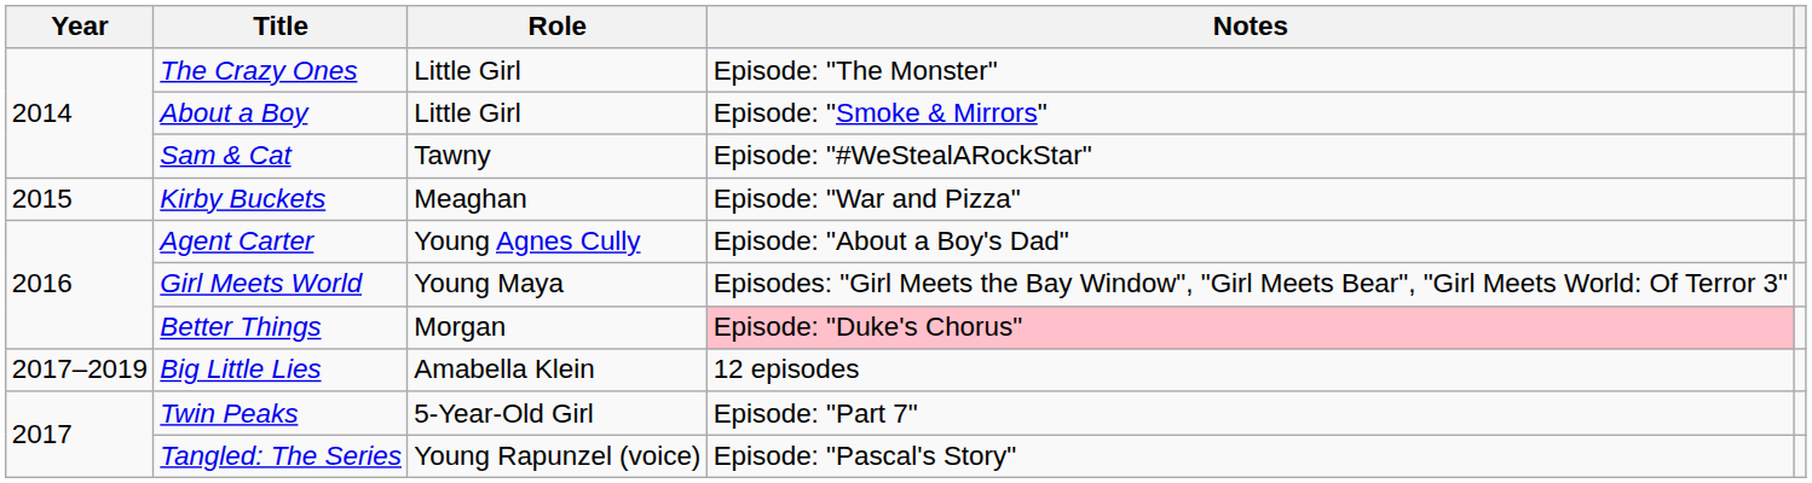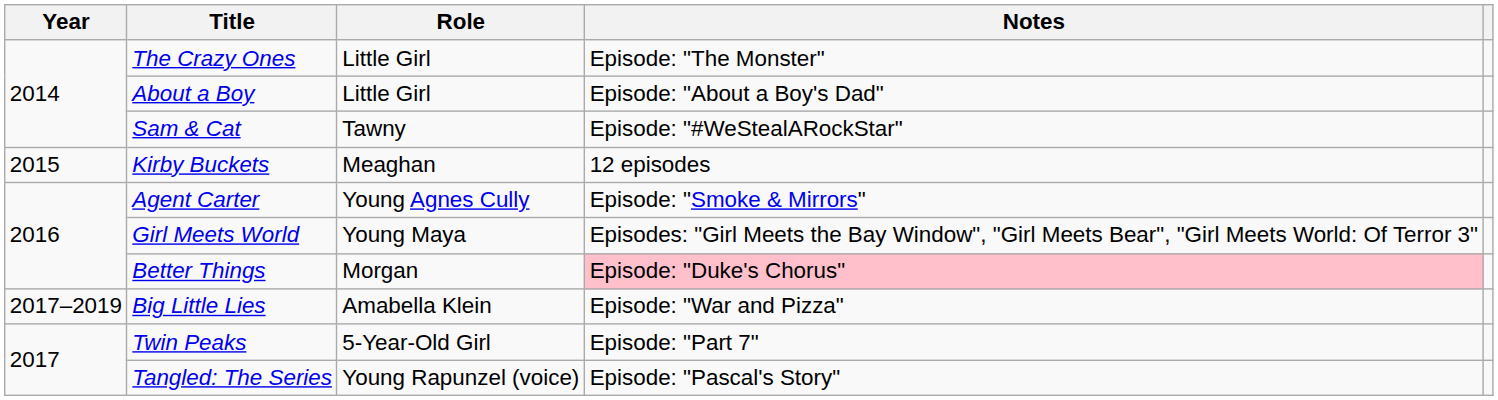About a Boy | Notes: Episode: "Smoke & Mirrors" -> Episode: "About a Boy's Dad"
Kirby Buckets | Notes: Episode: "War and Pizza" -> 12 episodes
Agent Carter | Notes: Episode: "About a Boy's Dad" -> Episode: "Smoke & Mirrors"
Big Little Lies | Notes: 12 episodes -> Episode: "War and Pizza"
